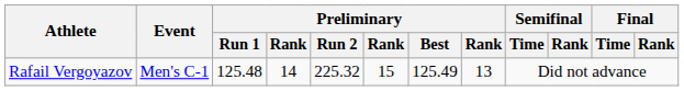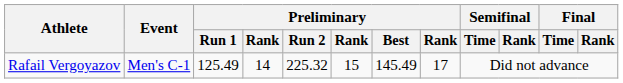Rafail Vergoyazov | Preliminary / Run 1: 125.48 -> 125.49
Rafail Vergoyazov | Preliminary / Best: 125.49 -> 145.49
Rafail Vergoyazov | column 8: 13 -> 17
